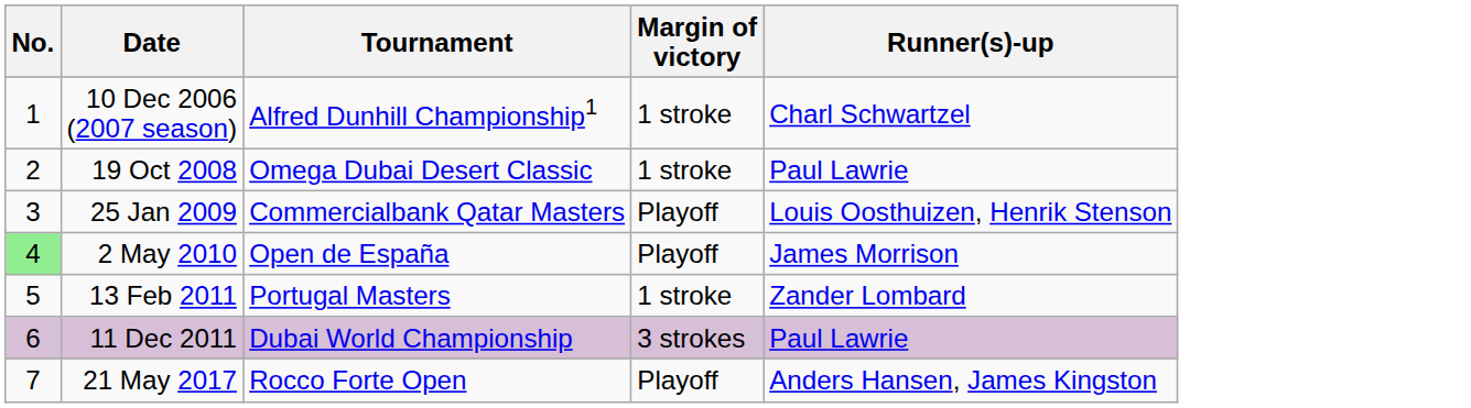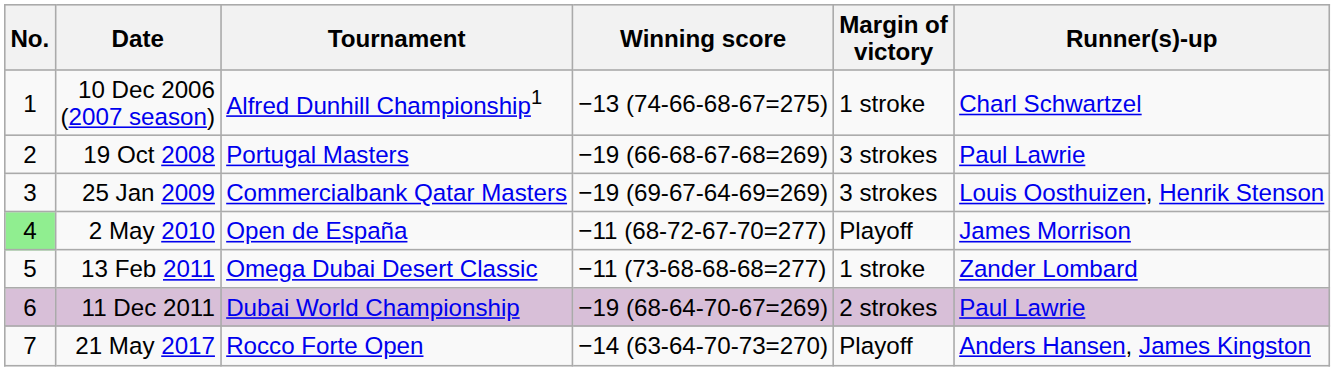+ column: Winning score | −13 (74-66-68-67=275) | −19 (66-68-67-68=269) | −19 (69-67-64-69=269) | −11 (68-72-67-70=277) | −11 (73-68-68-68=277) | −19 (68-64-70-67=269) | −14 (63-64-70-73=270)
19 Oct 2008 | Tournament: Omega Dubai Desert Classic -> Portugal Masters
19 Oct 2008 | Margin of victory: 1 stroke -> 3 strokes
25 Jan 2009 | Margin of victory: Playoff -> 3 strokes
13 Feb 2011 | Tournament: Portugal Masters -> Omega Dubai Desert Classic
11 Dec 2011 | Margin of victory: 3 strokes -> 2 strokes
